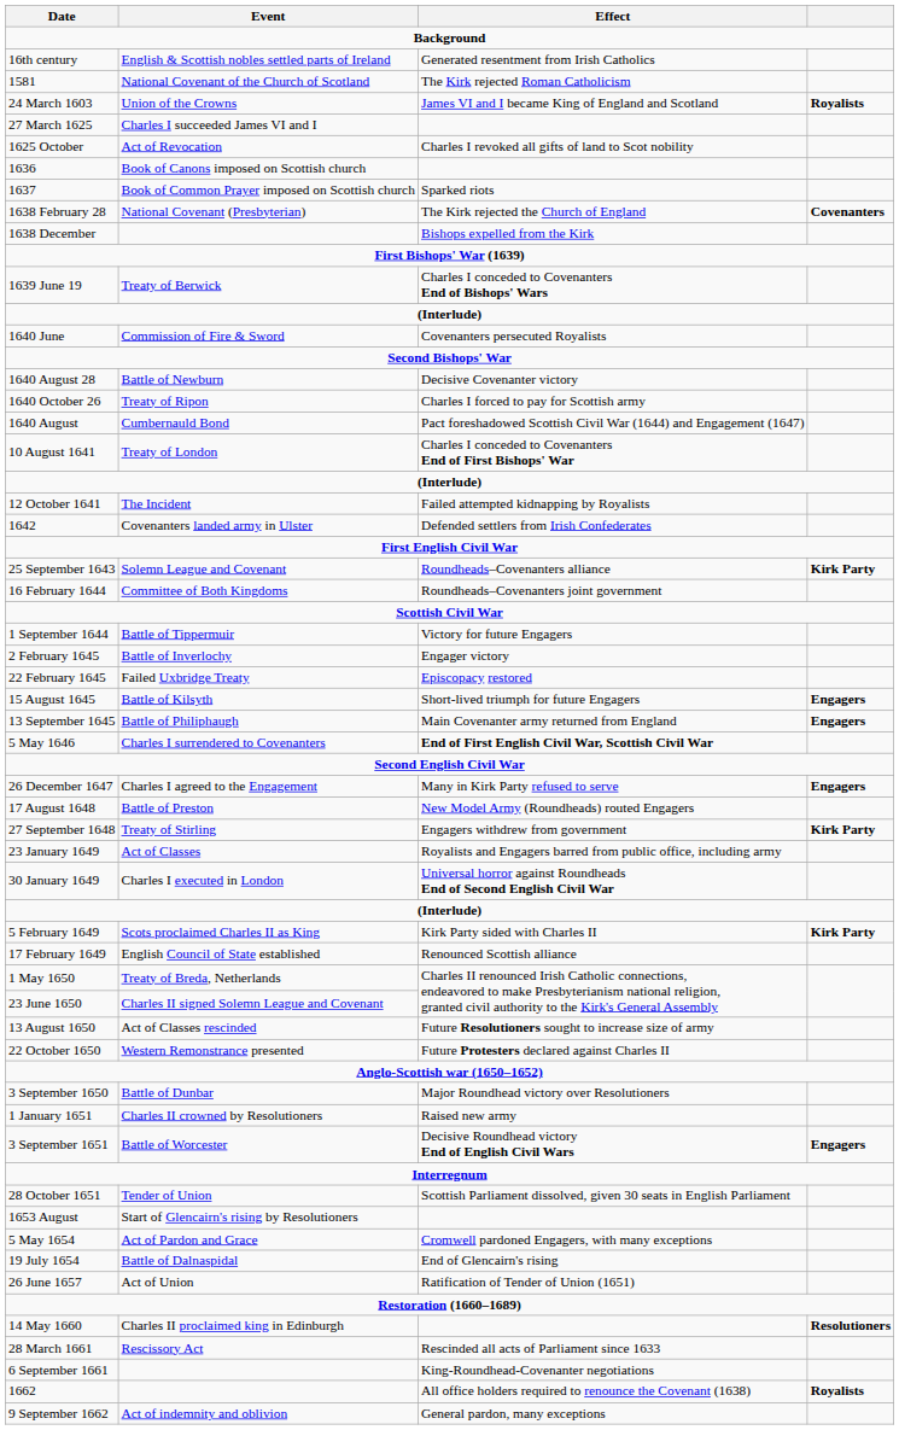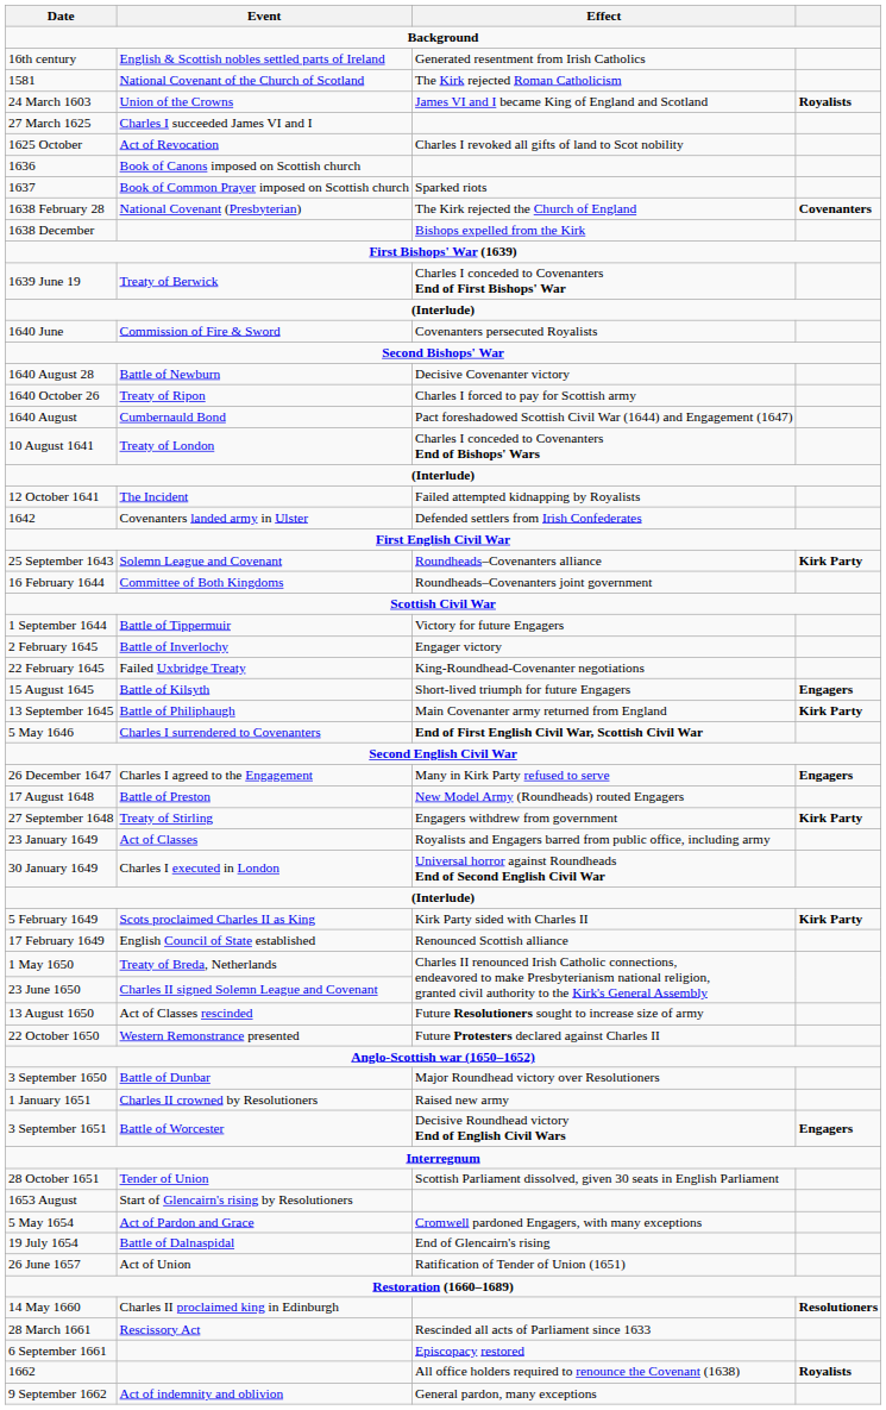1639 June 19 | Effect: Charles I conceded to Covenanters End of Bishops' Wars -> Charles I conceded to Covenanters End of First Bishops' War
10 August 1641 | Effect: Charles I conceded to Covenanters End of First Bishops' War -> Charles I conceded to Covenanters End of Bishops' Wars
22 February 1645 | Effect: Episcopacy restored -> King-Roundhead-Covenanter negotiations
13 September 1645 | column 4: Engagers -> Kirk Party
6 September 1661 | Effect: King-Roundhead-Covenanter negotiations -> Episcopacy restored
